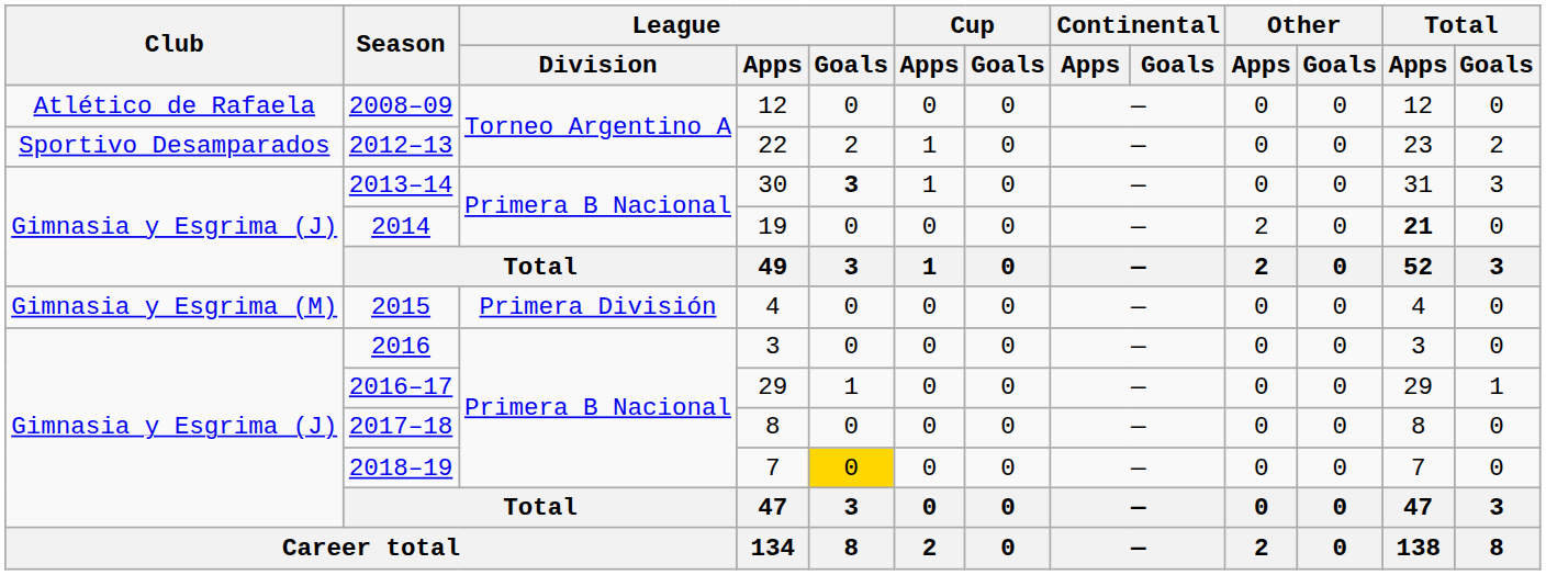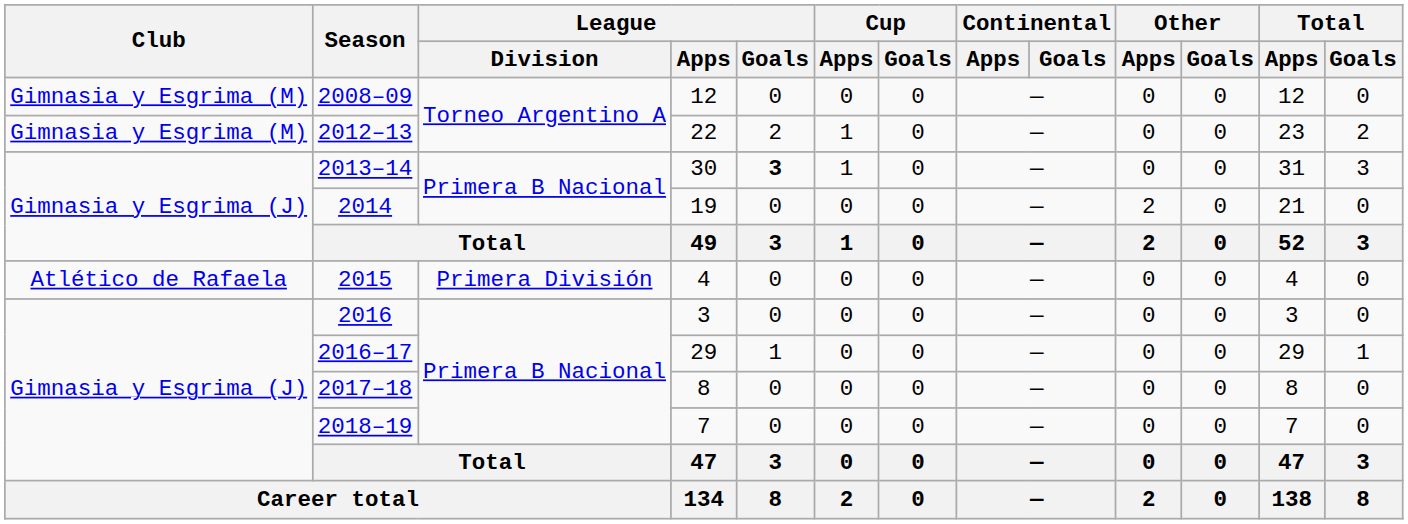2008–09 | Club: Atlético de Rafaela -> Gimnasia y Esgrima (M)
2012–13 | Club: Sportivo Desamparados -> Gimnasia y Esgrima (M)
2014 | Total / Apps: bold -> normal
2015 | Club: Gimnasia y Esgrima (M) -> Atlético de Rafaela
2018–19 | League / Goals: gold background -> no background
